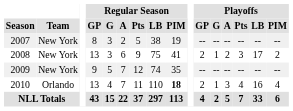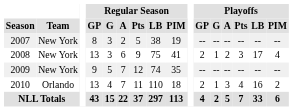2008 | Playoffs / PIM: 2 -> 4
2010 | Regular Season / PIM: bold -> normal
2010 | Playoffs / PIM: 4 -> 2
